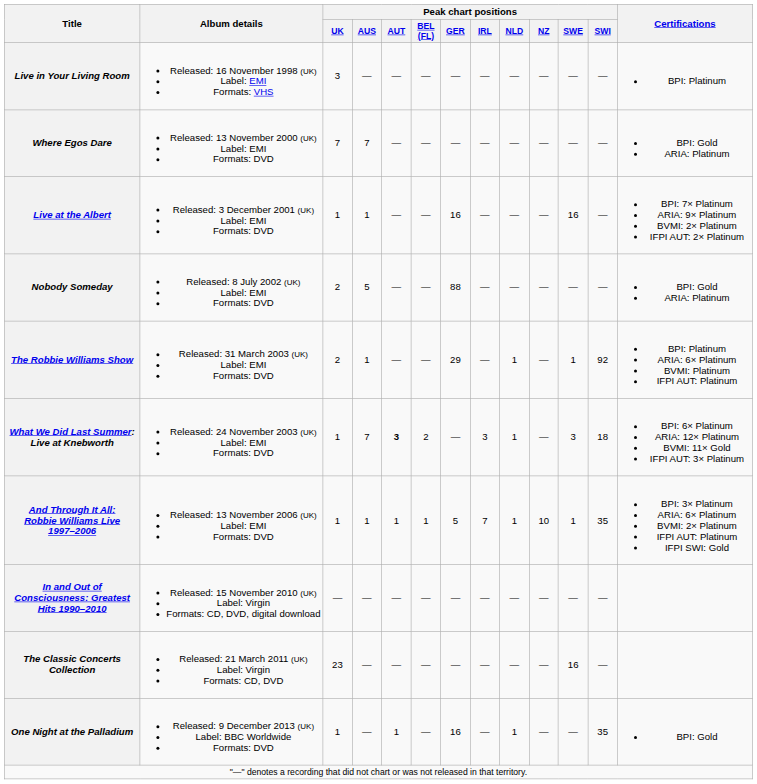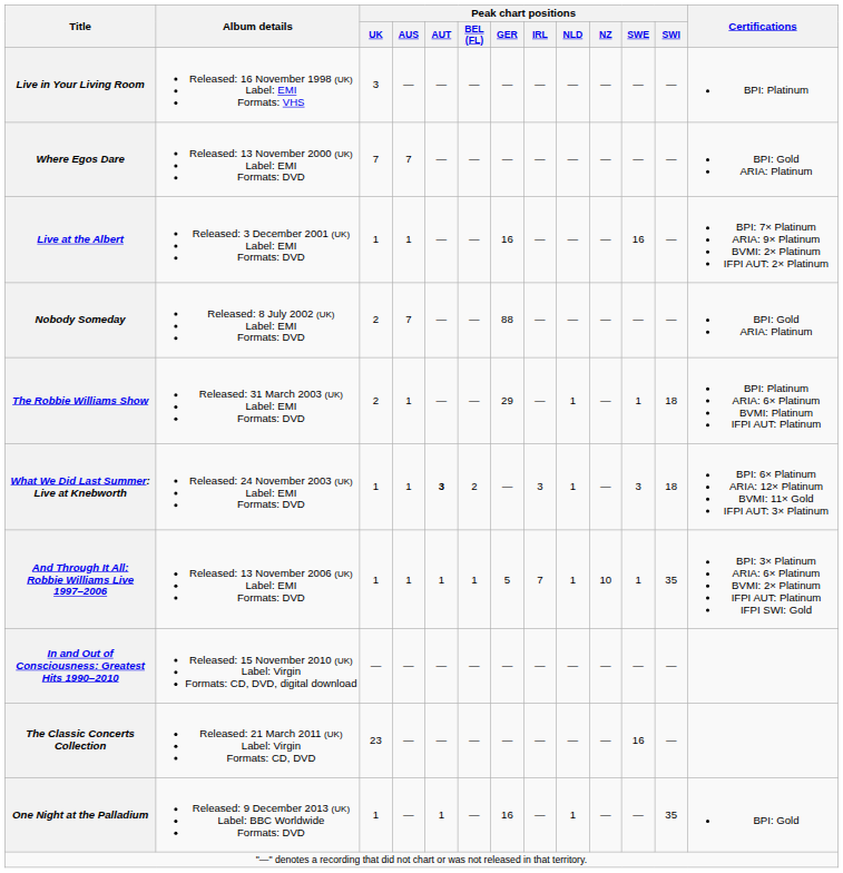Nobody Someday | Peak chart positions / AUS: 5 -> 7
The Robbie Williams Show | Peak chart positions / SWI: 92 -> 18
What We Did Last Summer: Live at Knebworth | Peak chart positions / AUS: 7 -> 1
